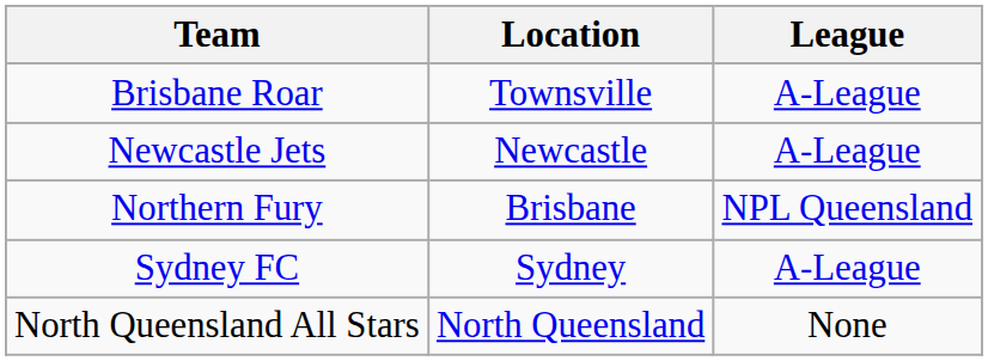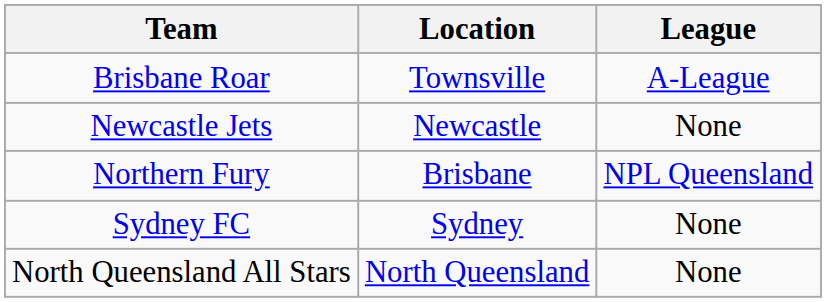Newcastle Jets | League: A-League -> None
Sydney FC | League: A-League -> None
